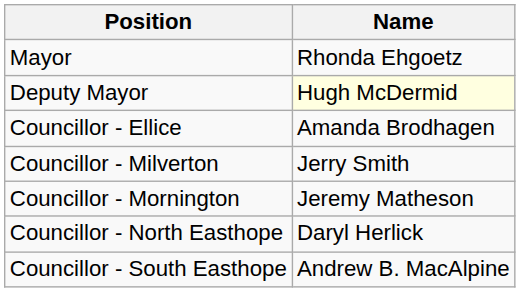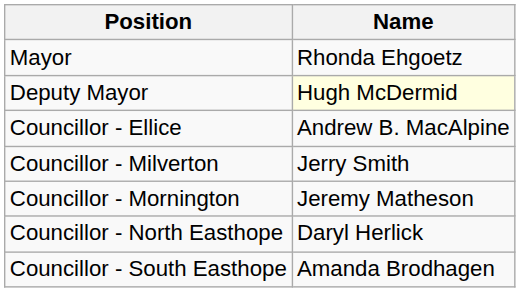Councillor - Ellice | Name: Amanda Brodhagen -> Andrew B. MacAlpine
Councillor - South Easthope | Name: Andrew B. MacAlpine -> Amanda Brodhagen
